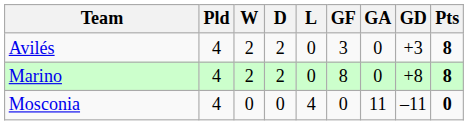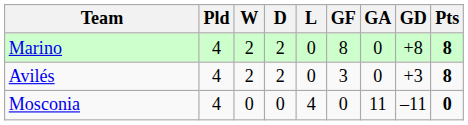rows swapped: Marino <-> Avilés
